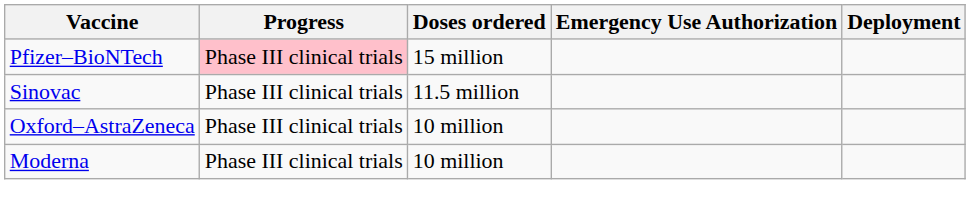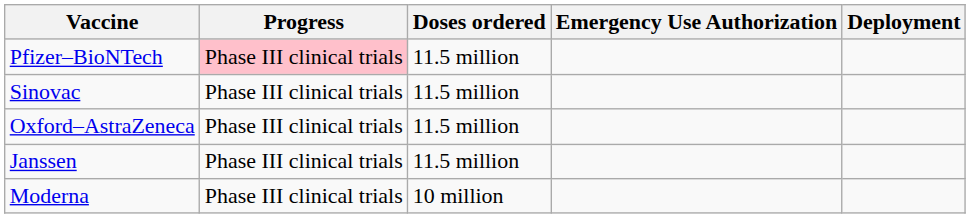Pfizer–BioNTech | Doses ordered: 15 million -> 11.5 million
Oxford–AstraZeneca | Doses ordered: 10 million -> 11.5 million
+ row: Janssen | Phase III clinical trials | 11.5 million
